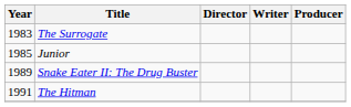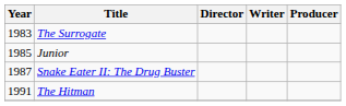Snake Eater II: The Drug Buster | Year: 1989 -> 1987
